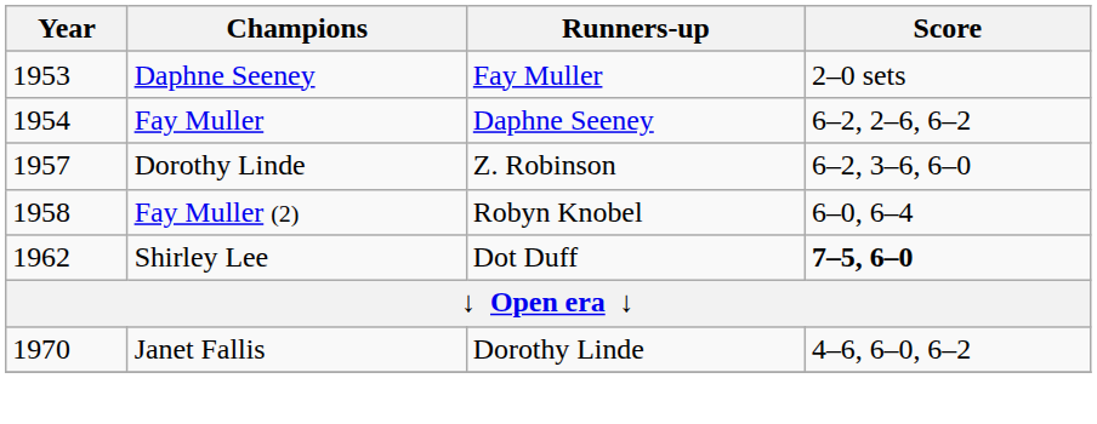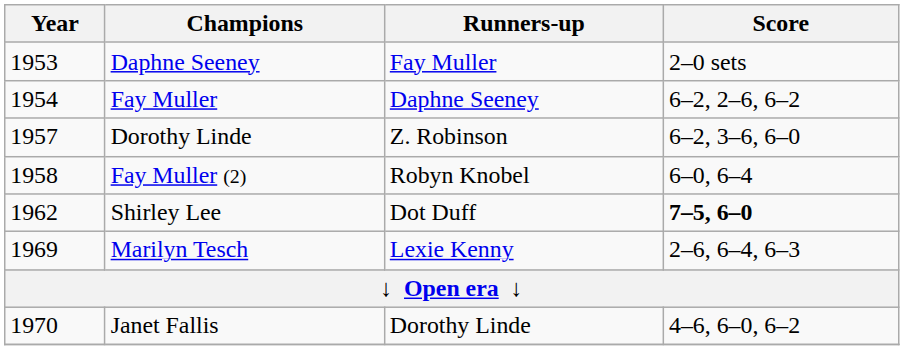+ row: 1969 | Marilyn Tesch | Lexie Kenny | 2–6, 6–4, 6–3
